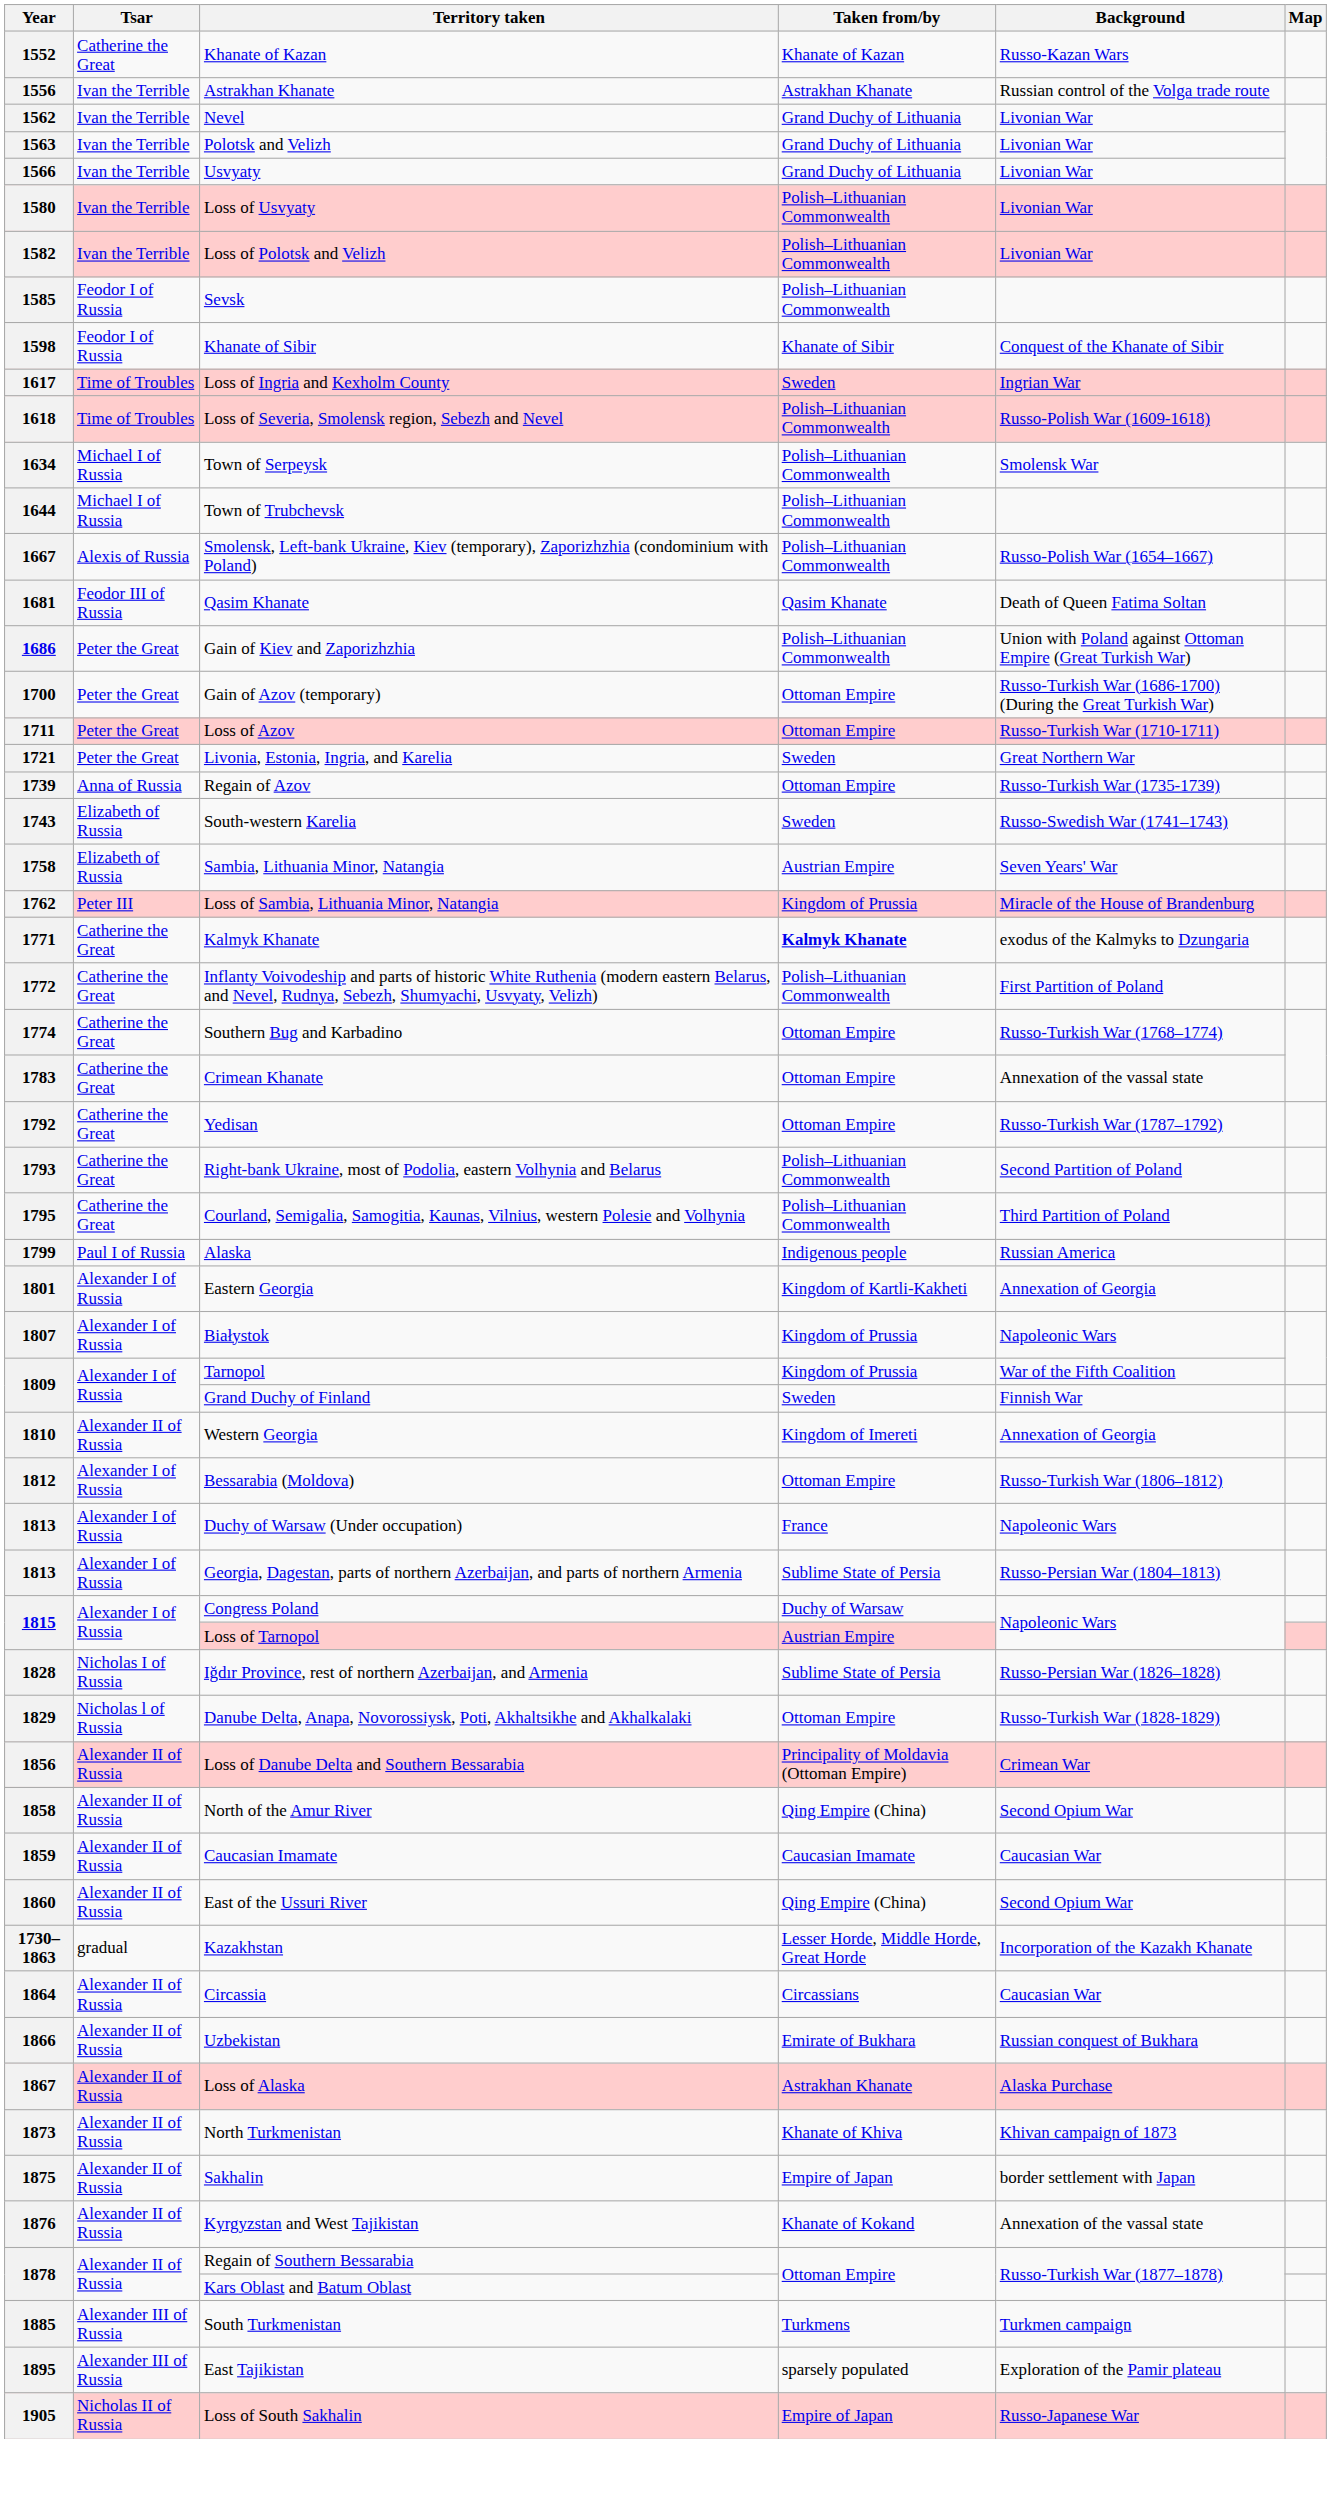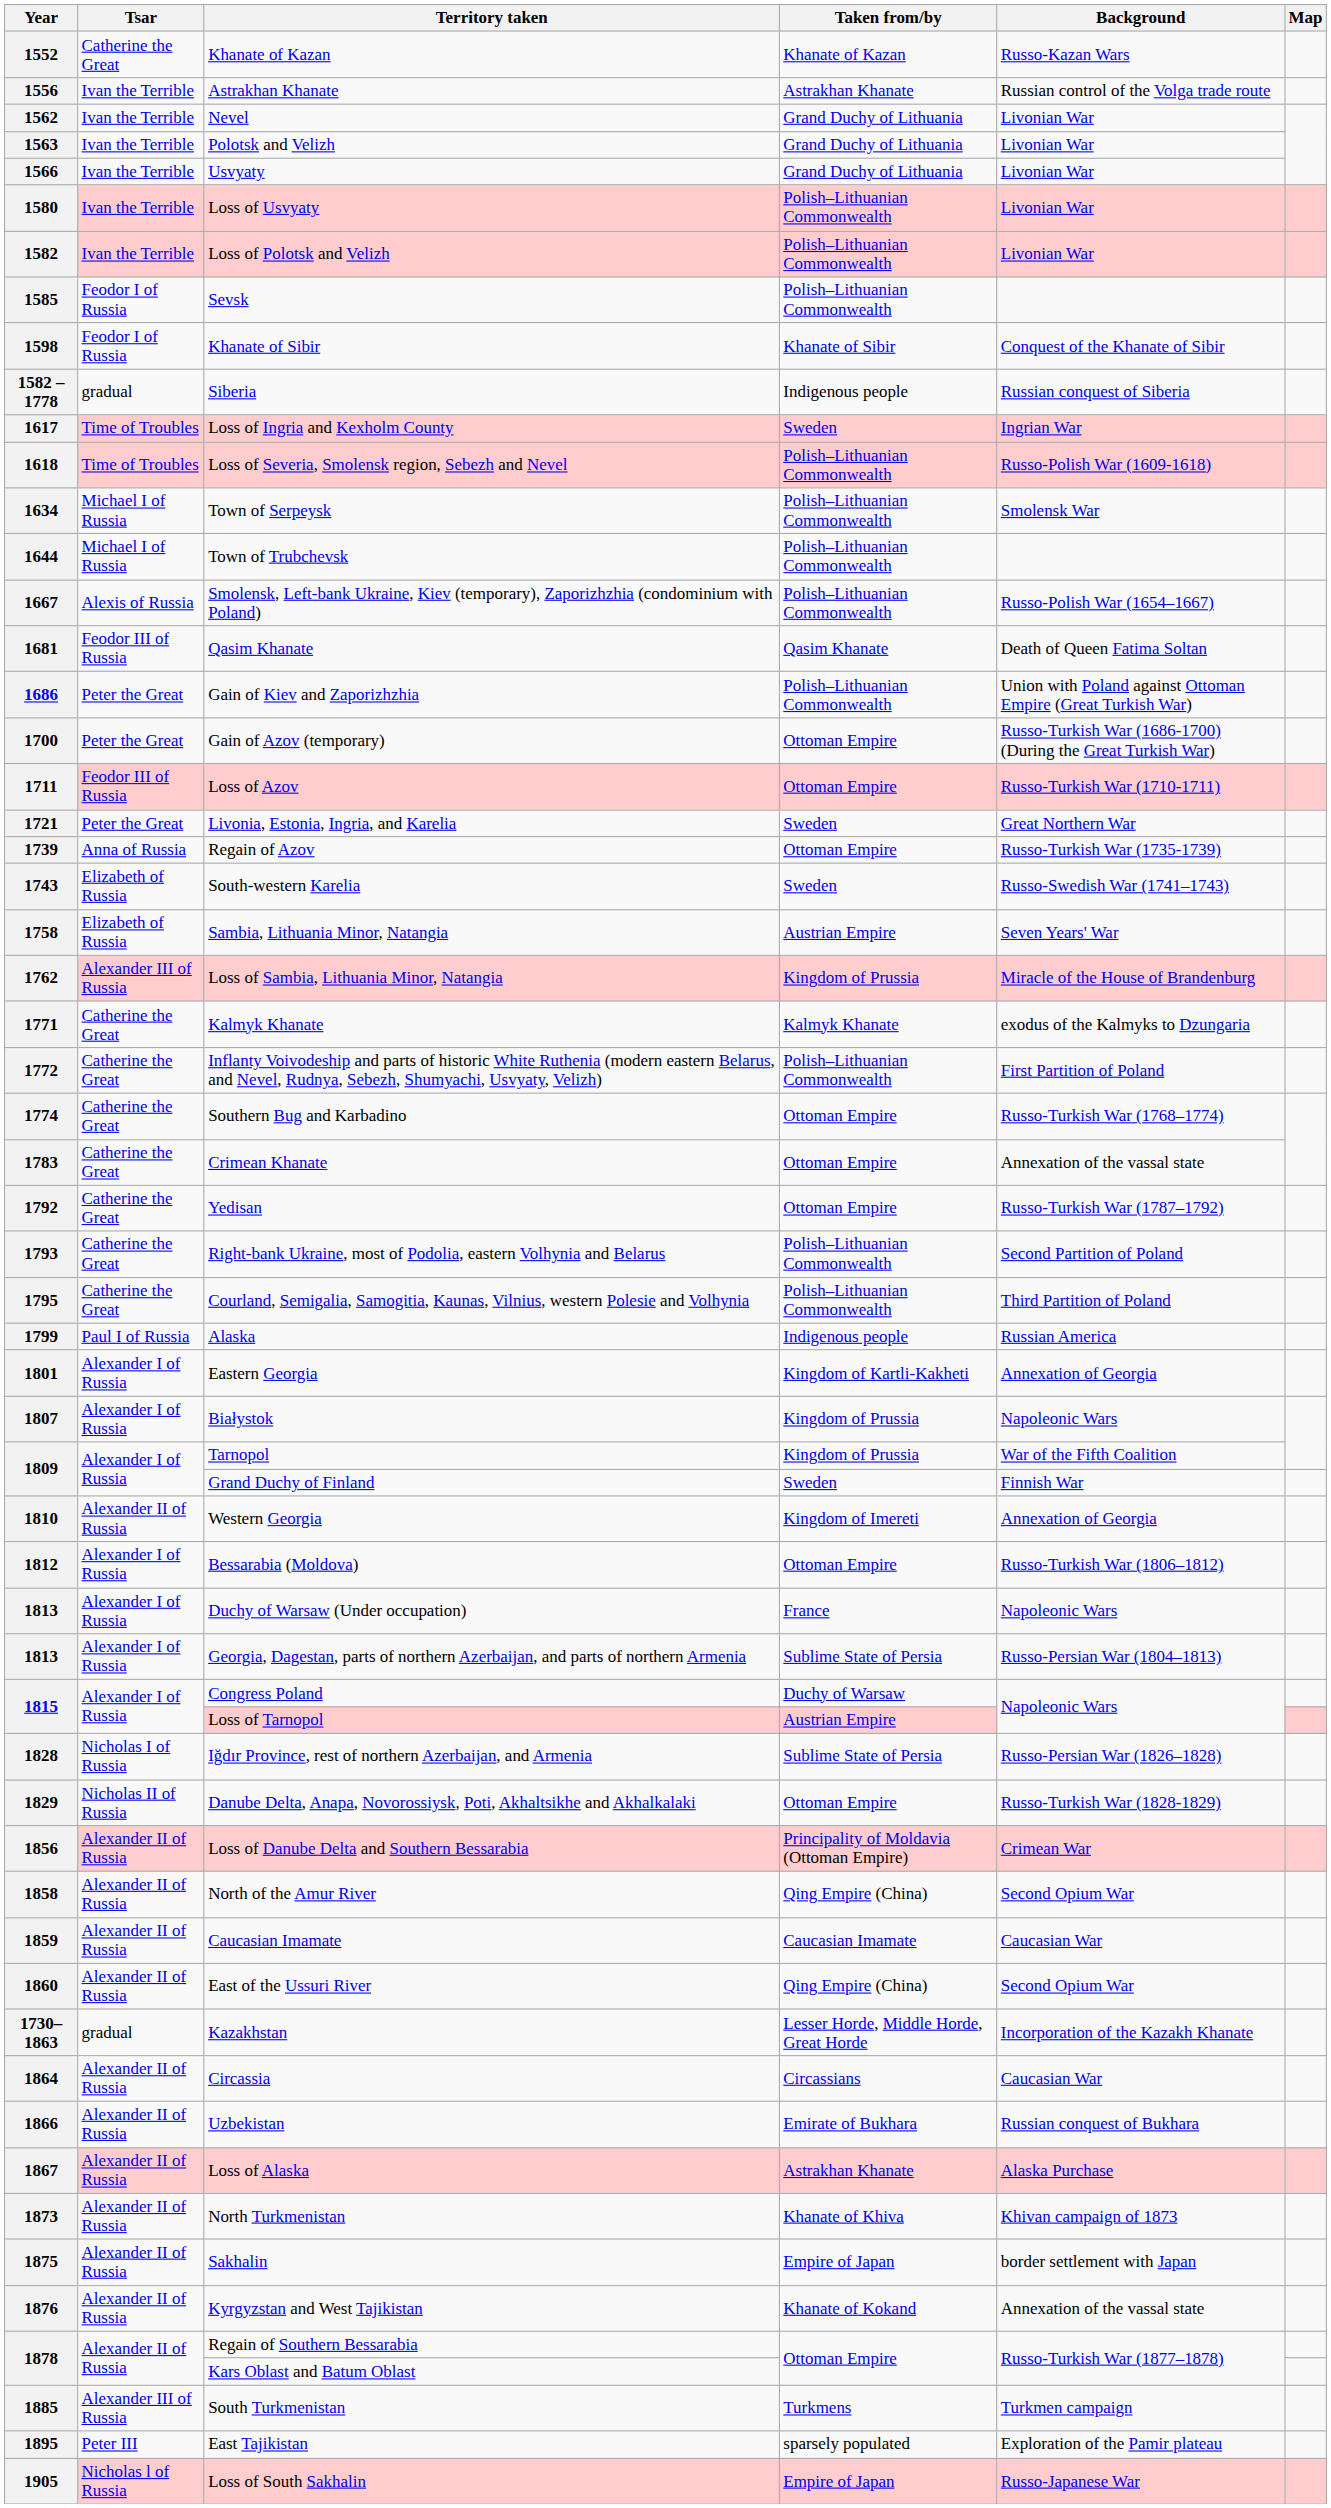+ row: 1582 – 1778 | gradual | Siberia | Indigenous people | Russian conquest of Siberia
1711 | Tsar: Peter the Great -> Feodor III of Russia
1762 | Tsar: Peter III -> Alexander III of Russia
1771 | Taken from/by: bold -> normal
1829 | Tsar: Nicholas l of Russia -> Nicholas II of Russia
1895 | Tsar: Alexander III of Russia -> Peter III
1905 | Tsar: Nicholas II of Russia -> Nicholas l of Russia
